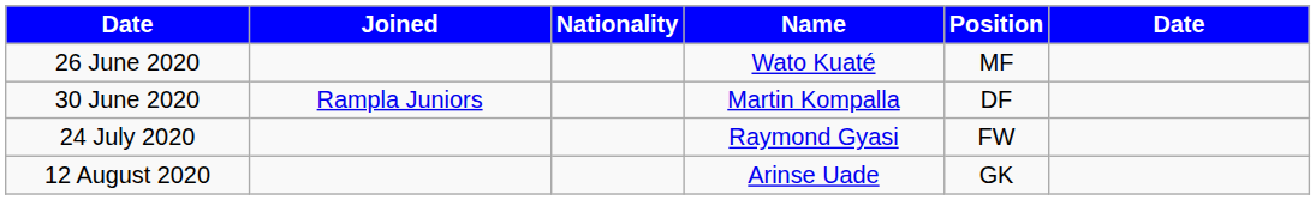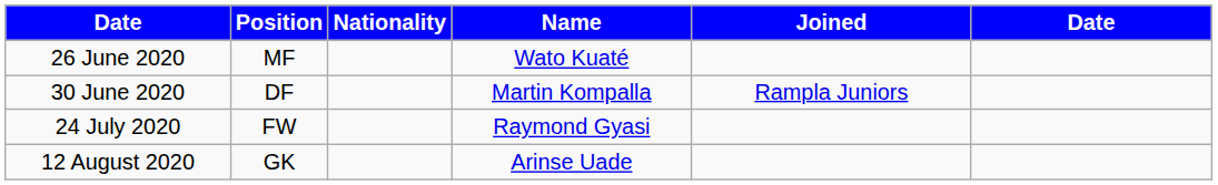columns swapped: Position <-> Joined
